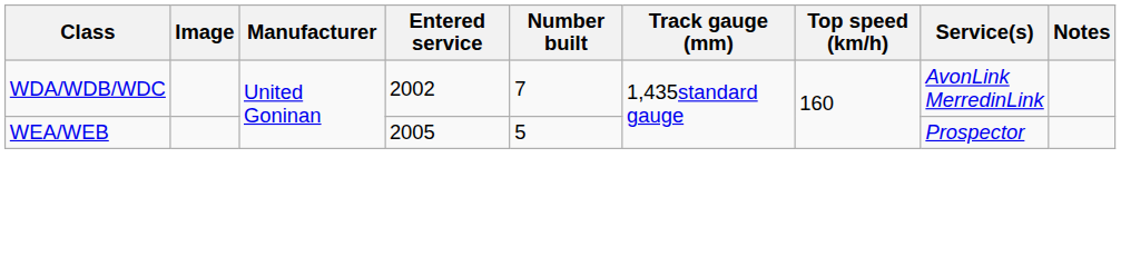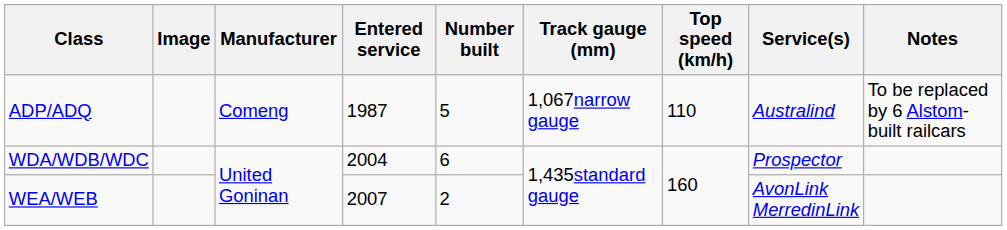+ row: ADP/ADQ | Comeng | 1987 | 5 | 1,067narrow gauge | 110 | Australind | To be replaced by 6 Alstom-built railcars
WDA/WDB/WDC | Entered service: 2002 -> 2004
WDA/WDB/WDC | Number built: 7 -> 6
WDA/WDB/WDC | Service(s): AvonLink MerredinLink -> Prospector
WEA/WEB | Entered service: 2005 -> 2007
WEA/WEB | Number built: 5 -> 2
WEA/WEB | Service(s): Prospector -> AvonLink MerredinLink
